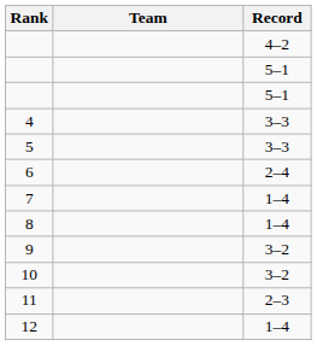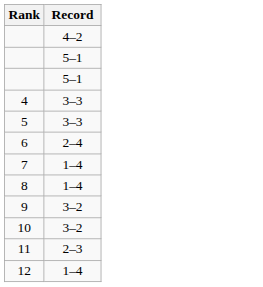- column: Team
